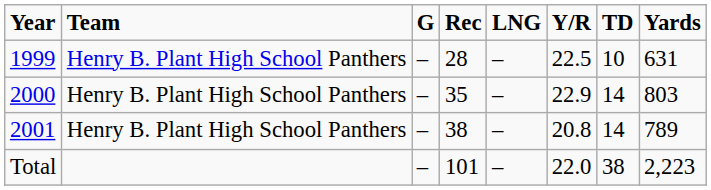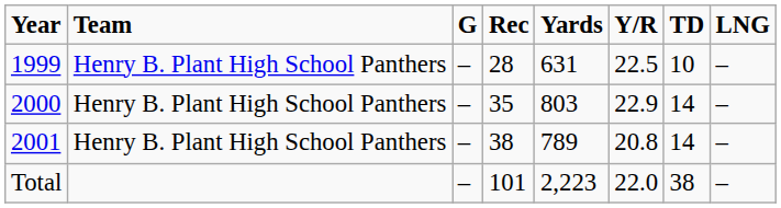columns swapped: Yards <-> LNG
